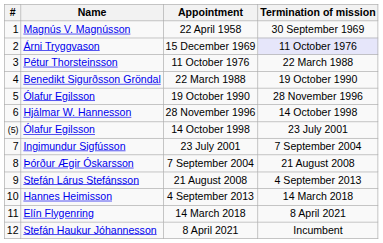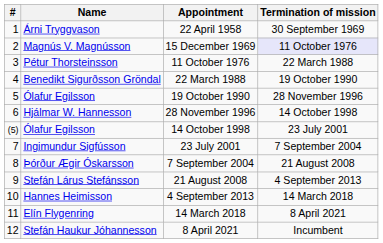22 April 1958 | Name: Magnús V. Magnússon -> Árni Tryggvason
15 December 1969 | Name: Árni Tryggvason -> Magnús V. Magnússon
